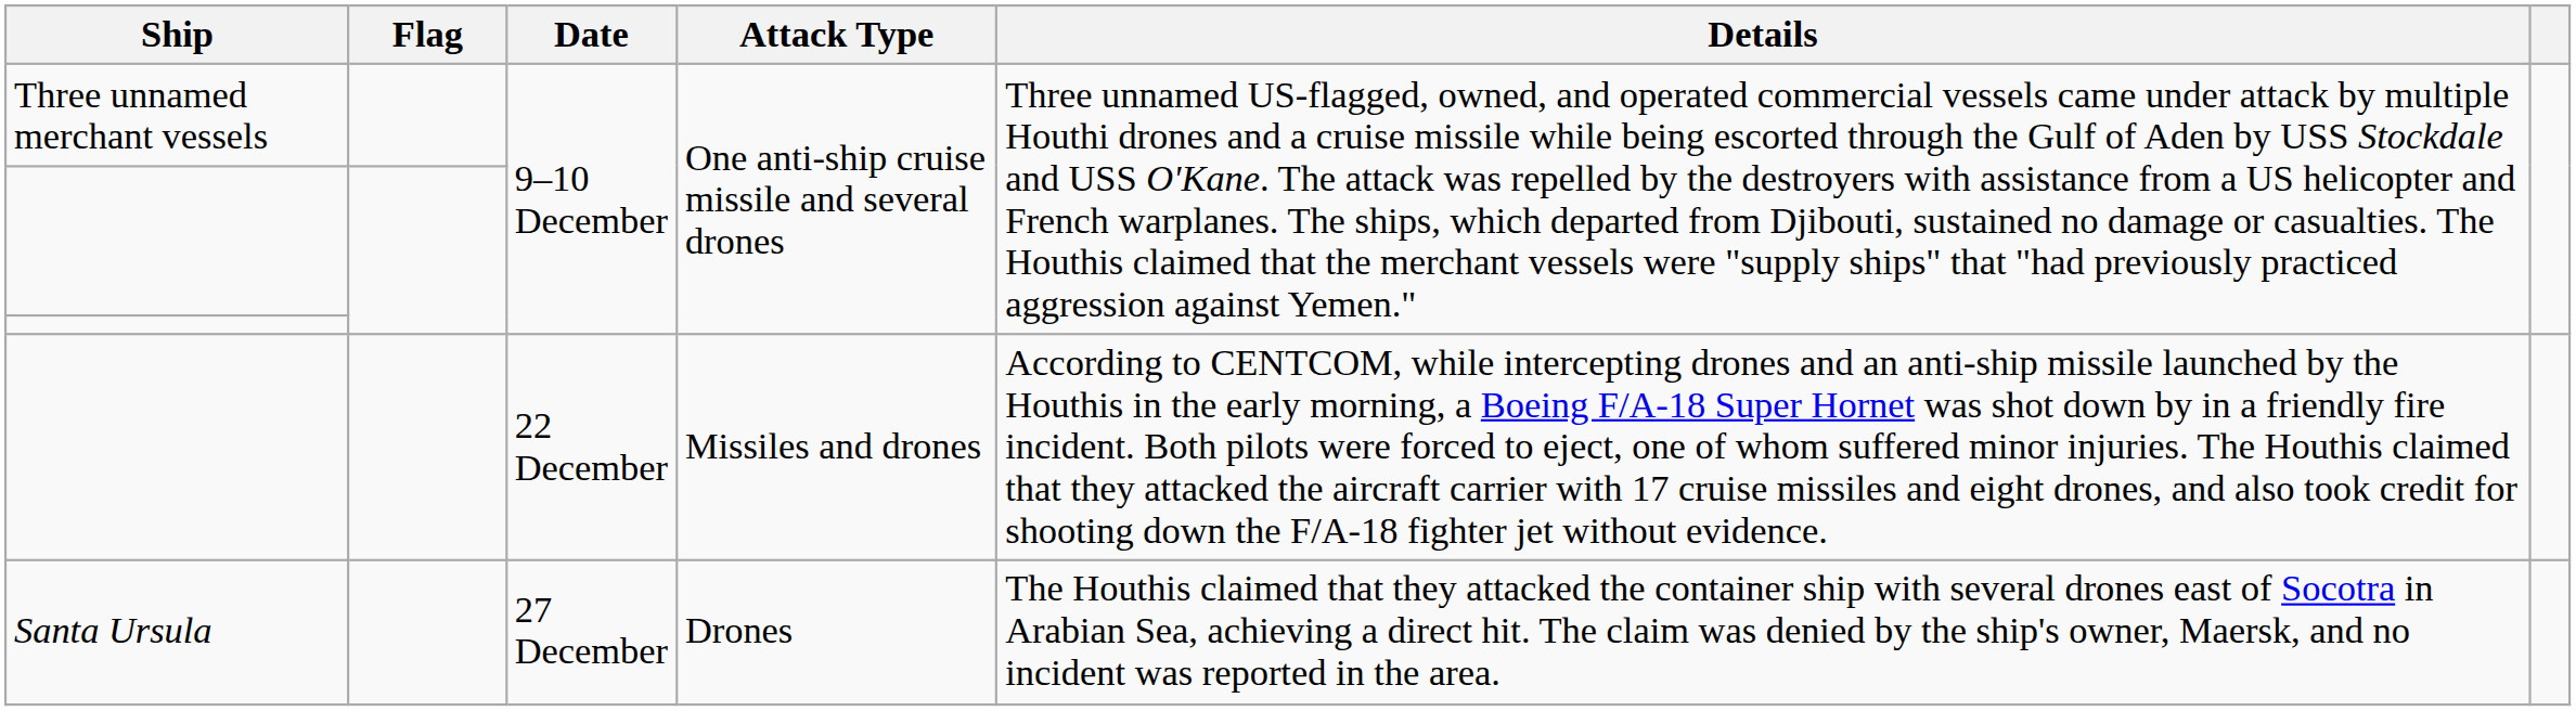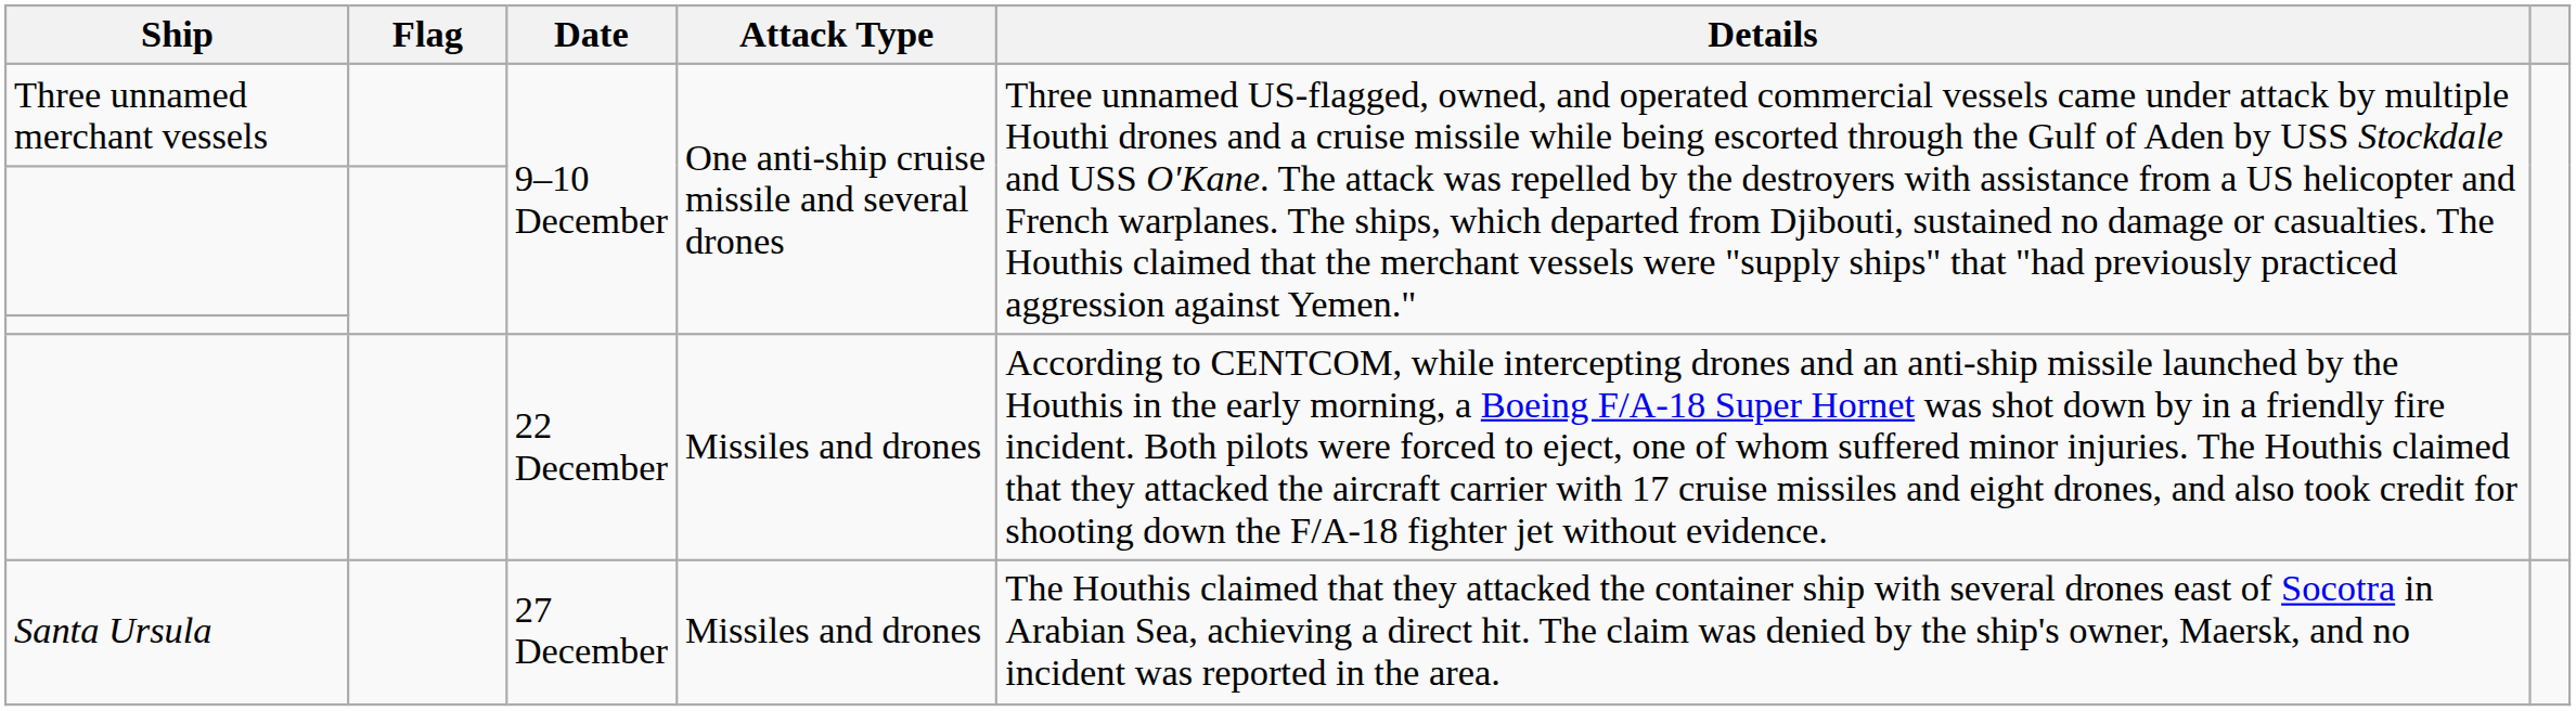Santa Ursula | Attack Type: Drones -> Missiles and drones
